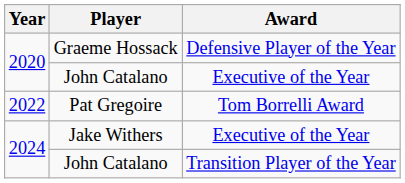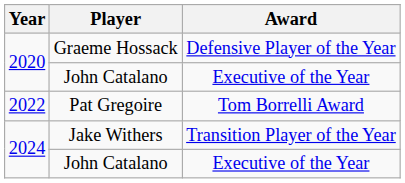Jake Withers | Award: Executive of the Year -> Transition Player of the Year
2024 / John Catalano | Award: Transition Player of the Year -> Executive of the Year
